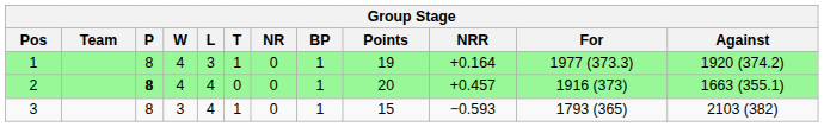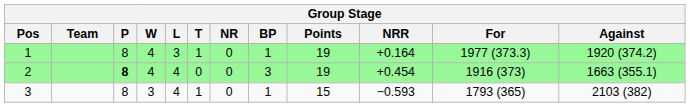2 | BP: 1 -> 3
2 | Points: 20 -> 19
2 | NRR: +0.457 -> +0.454
